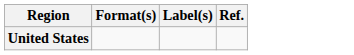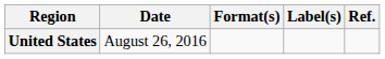+ column: Date | August 26, 2016
